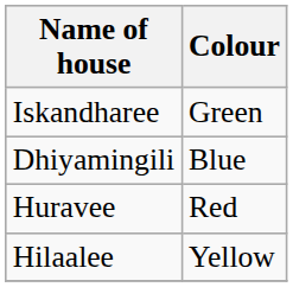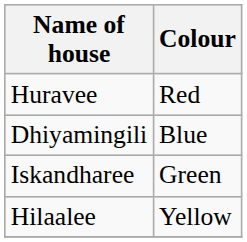rows swapped: Huravee <-> Iskandharee
